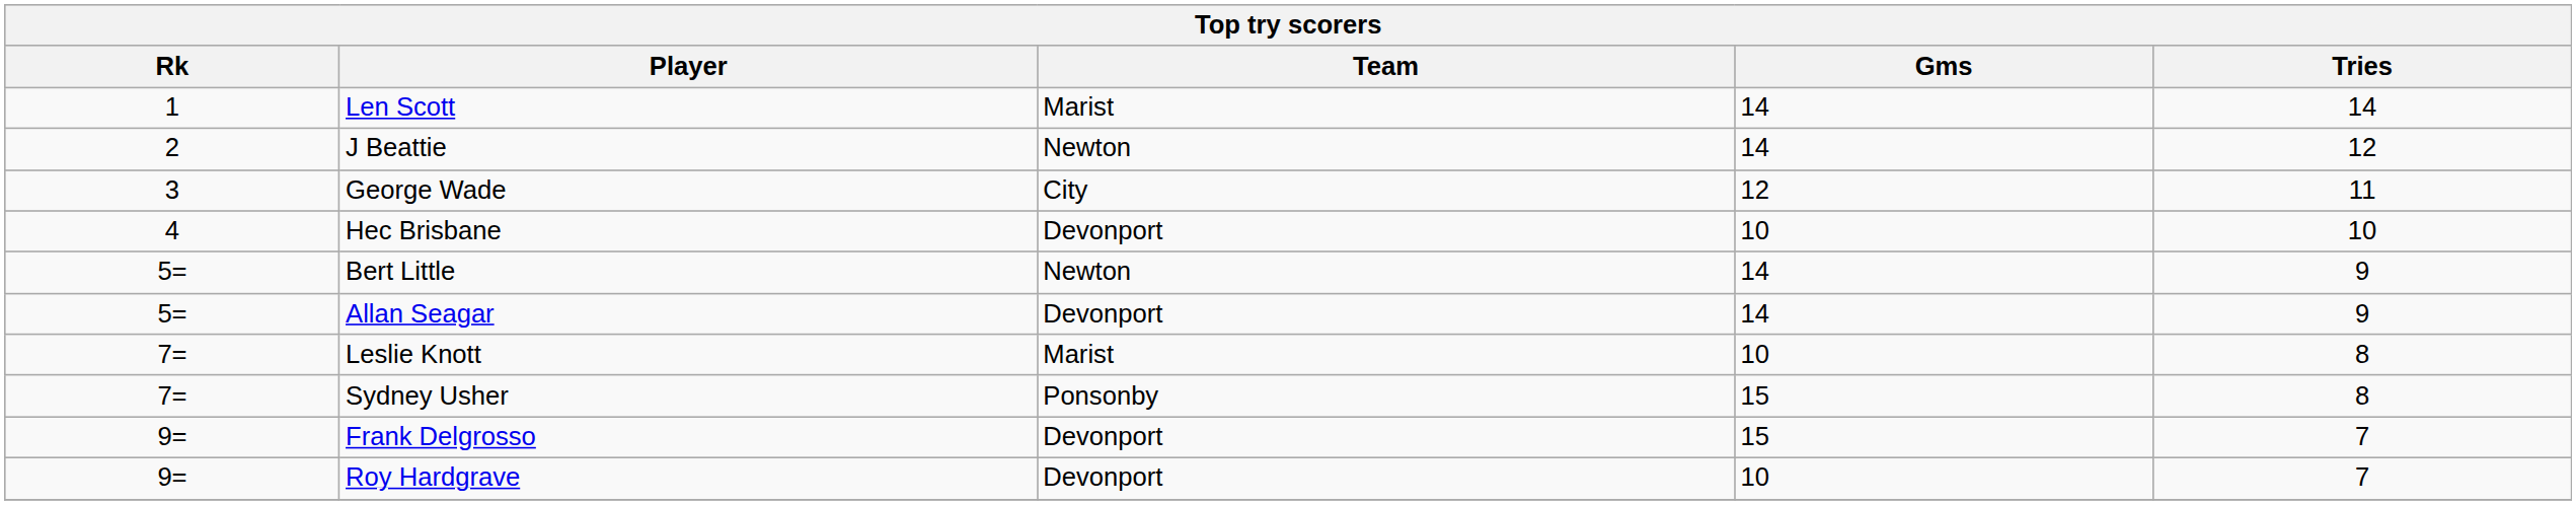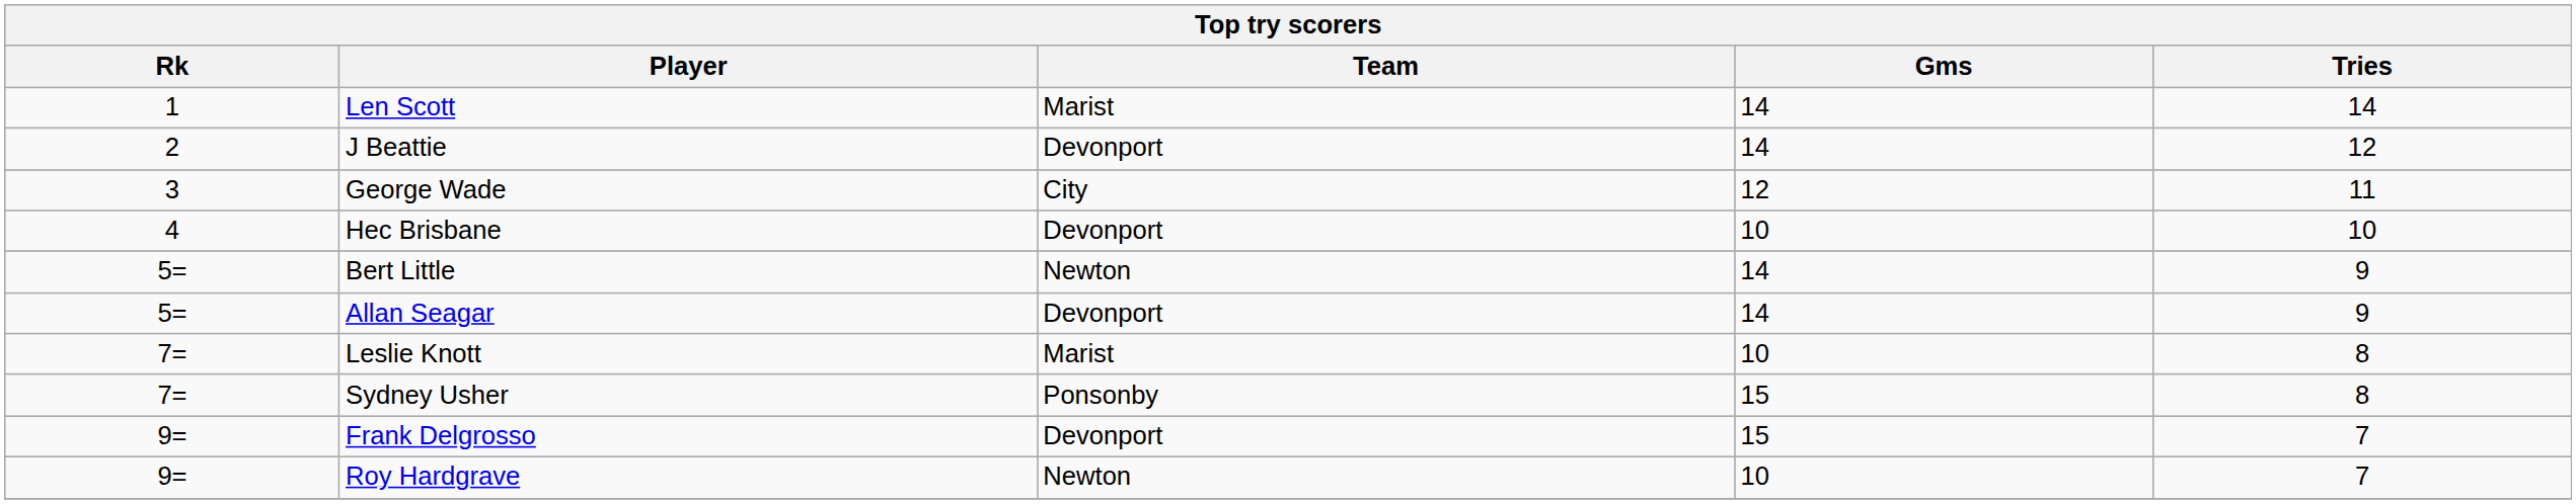J Beattie | Team: Newton -> Devonport
Roy Hardgrave | Team: Devonport -> Newton
